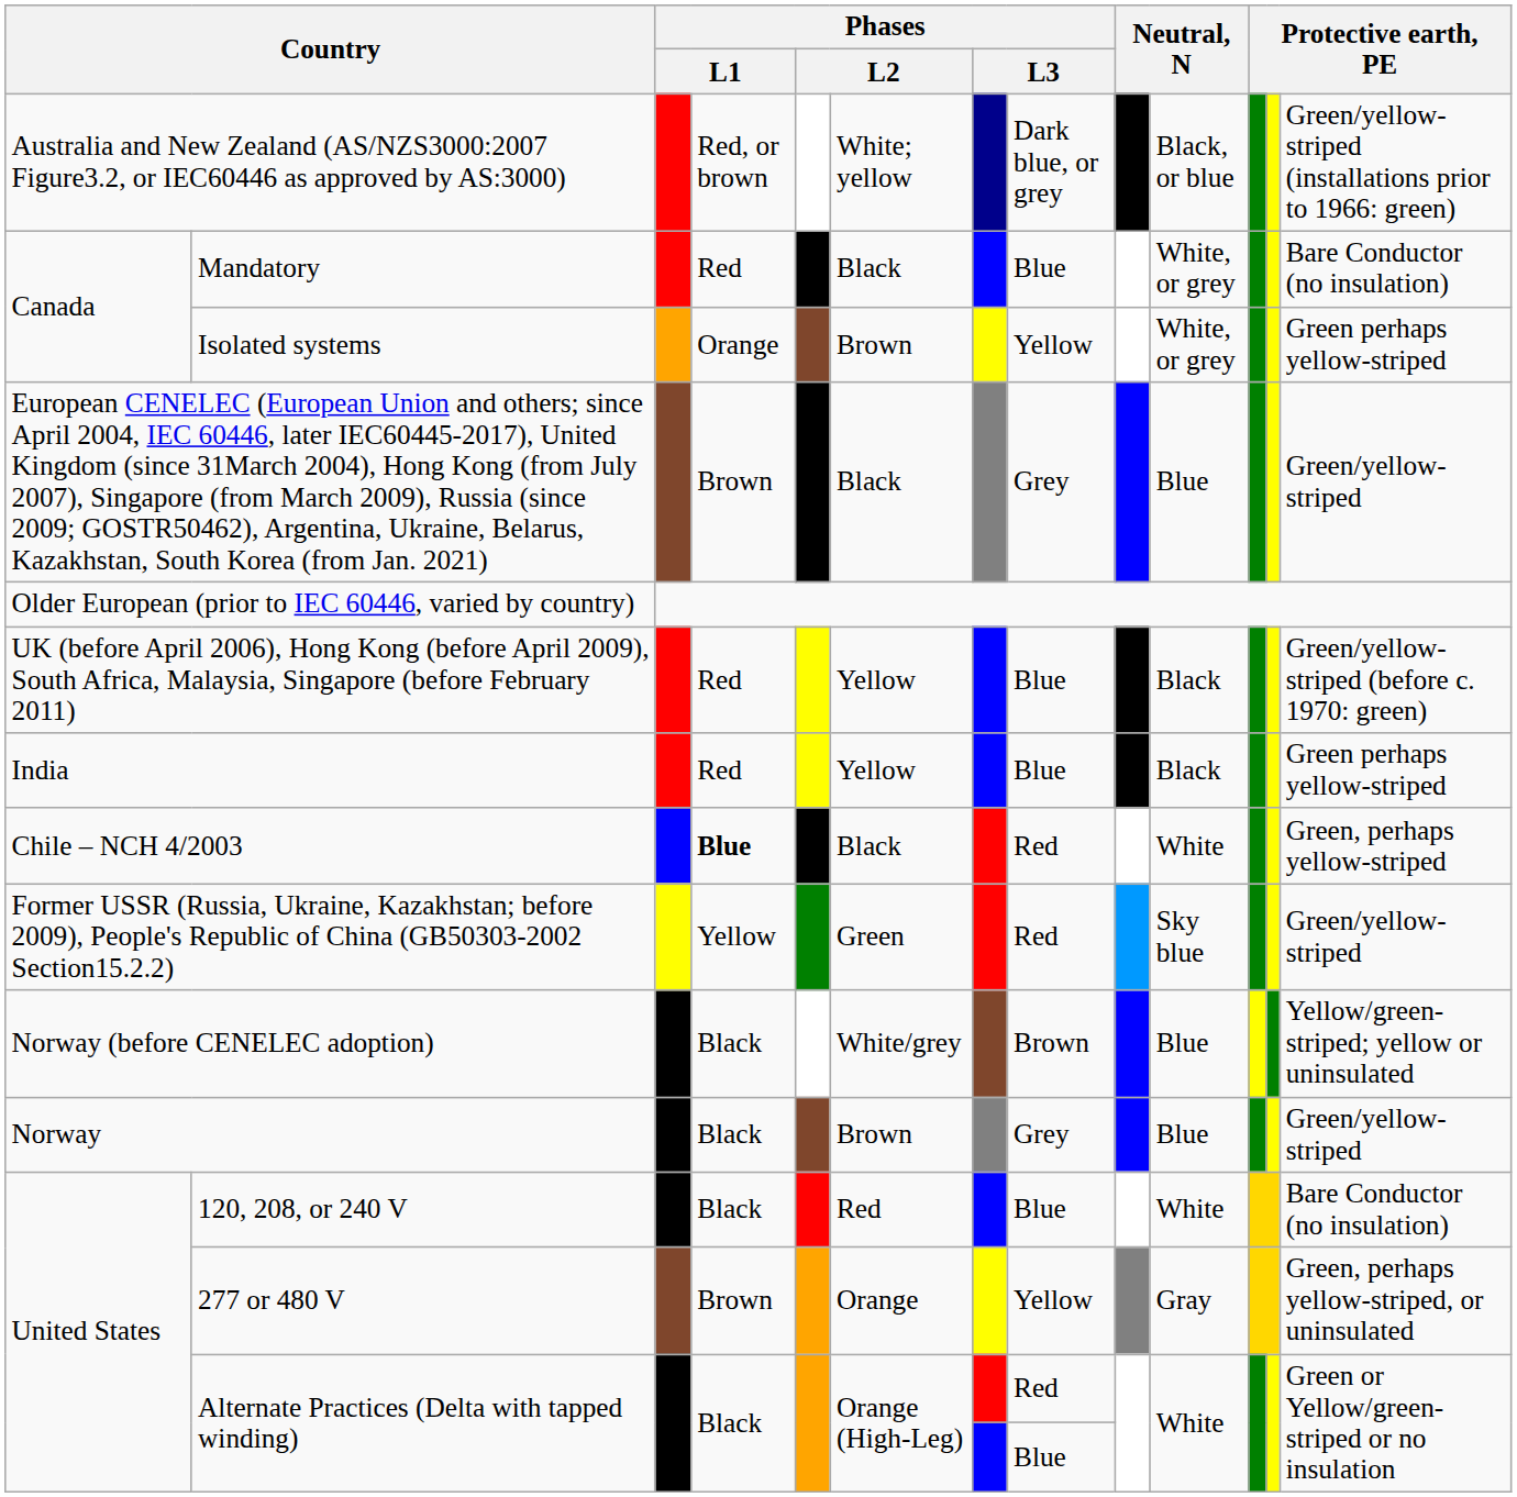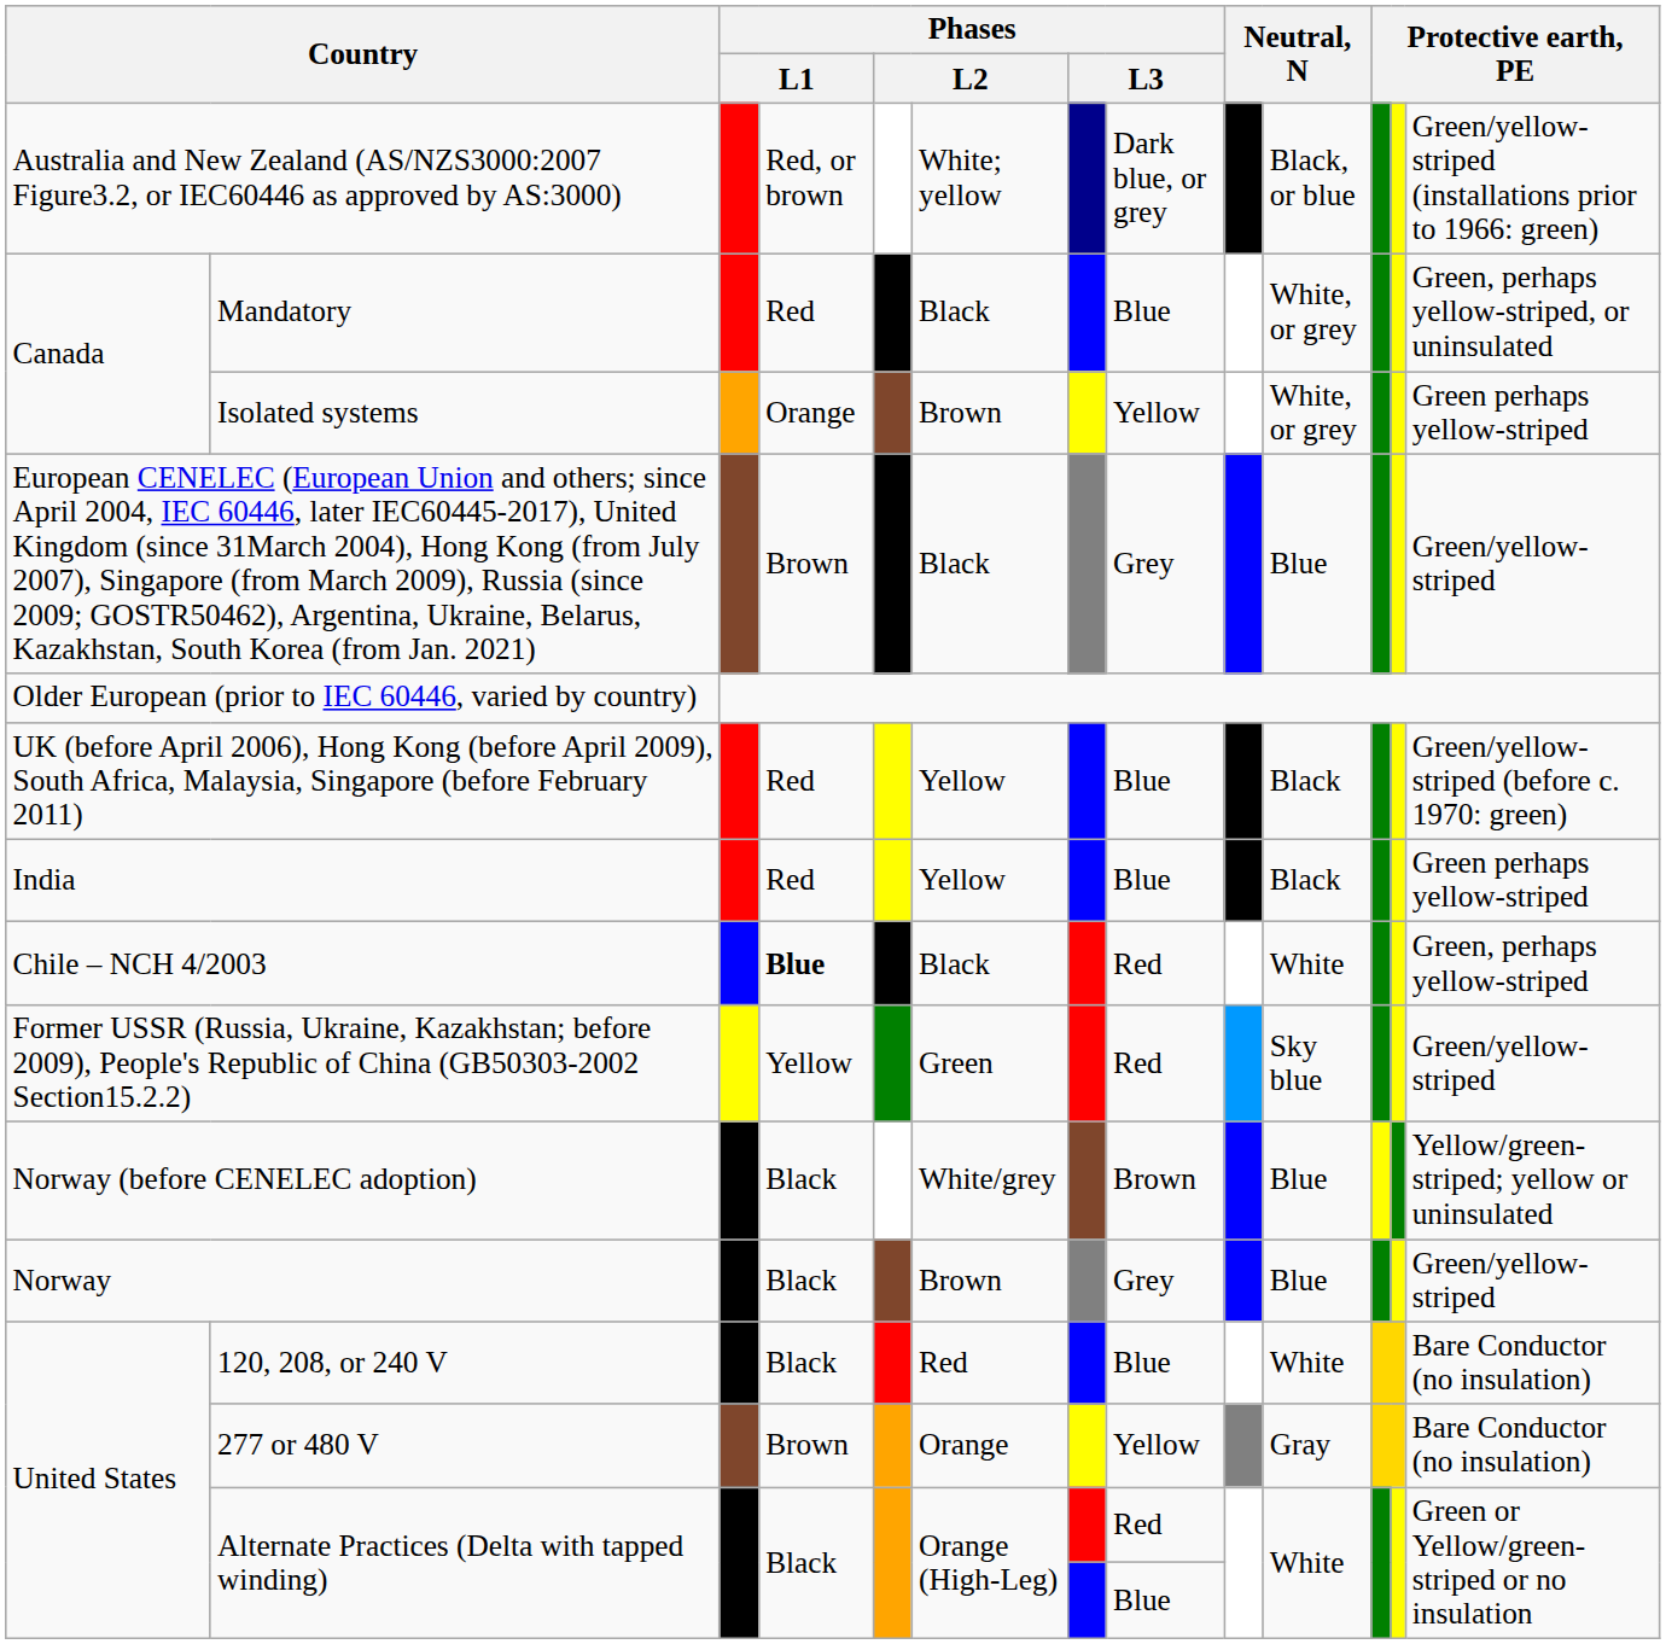Mandatory | column 13: Bare Conductor (no insulation) -> Green, perhaps yellow-striped, or uninsulated
277 or 480 V | column 13: Green, perhaps yellow-striped, or uninsulated -> Bare Conductor (no insulation)
